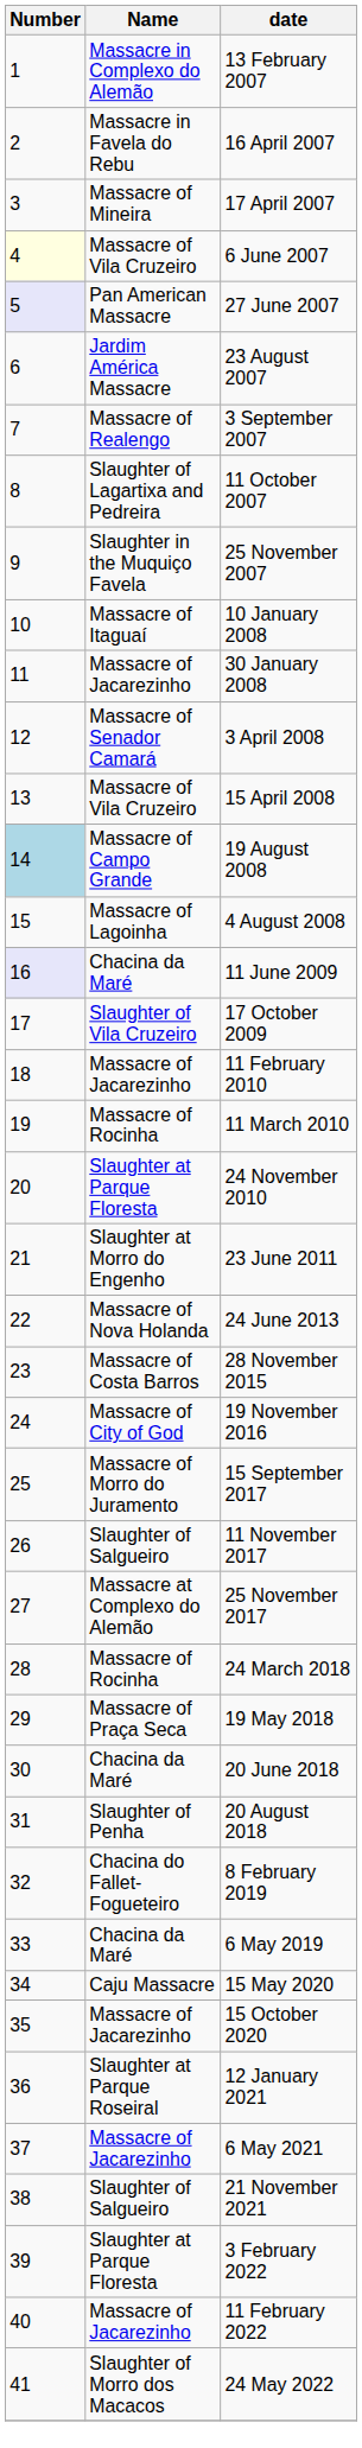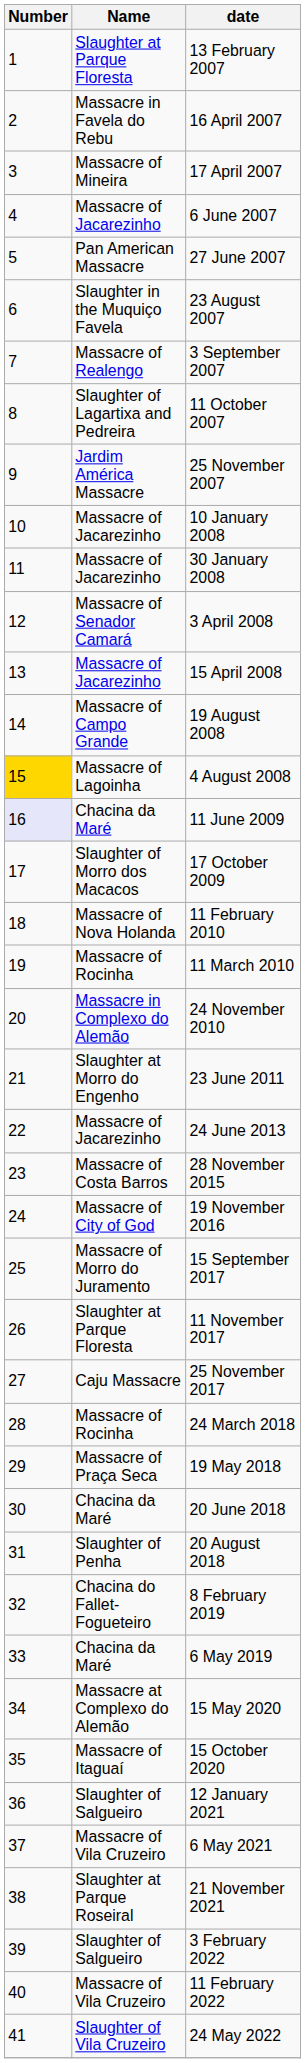13 February 2007 | Name: Massacre in Complexo do Alemão -> Slaughter at Parque Floresta
6 June 2007 | Number: lightyellow background -> no background
6 June 2007 | Name: Massacre of Vila Cruzeiro -> Massacre of Jacarezinho
27 June 2007 | Number: lavender background -> no background
23 August 2007 | Name: Jardim América Massacre -> Slaughter in the Muquiço Favela
25 November 2007 | Name: Slaughter in the Muquiço Favela -> Jardim América Massacre
10 January 2008 | Name: Massacre of Itaguaí -> Massacre of Jacarezinho
15 April 2008 | Name: Massacre of Vila Cruzeiro -> Massacre of Jacarezinho
19 August 2008 | Number: lightblue background -> no background
4 August 2008 | Number: no background -> gold background
17 October 2009 | Name: Slaughter of Vila Cruzeiro -> Slaughter of Morro dos Macacos
11 February 2010 | Name: Massacre of Jacarezinho -> Massacre of Nova Holanda
24 November 2010 | Name: Slaughter at Parque Floresta -> Massacre in Complexo do Alemão
24 June 2013 | Name: Massacre of Nova Holanda -> Massacre of Jacarezinho
11 November 2017 | Name: Slaughter of Salgueiro -> Slaughter at Parque Floresta
25 November 2017 | Name: Massacre at Complexo do Alemão -> Caju Massacre
15 May 2020 | Name: Caju Massacre -> Massacre at Complexo do Alemão
15 October 2020 | Name: Massacre of Jacarezinho -> Massacre of Itaguaí
12 January 2021 | Name: Slaughter at Parque Roseiral -> Slaughter of Salgueiro
6 May 2021 | Name: Massacre of Jacarezinho -> Massacre of Vila Cruzeiro
21 November 2021 | Name: Slaughter of Salgueiro -> Slaughter at Parque Roseiral
3 February 2022 | Name: Slaughter at Parque Floresta -> Slaughter of Salgueiro
11 February 2022 | Name: Massacre of Jacarezinho -> Massacre of Vila Cruzeiro
24 May 2022 | Name: Slaughter of Morro dos Macacos -> Slaughter of Vila Cruzeiro
